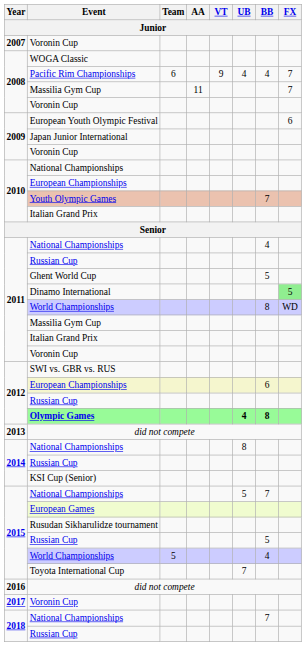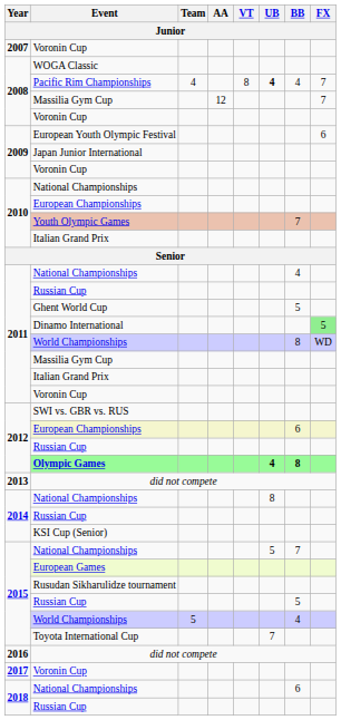Pacific Rim Championships | Team: 6 -> 4
Pacific Rim Championships | VT: 9 -> 8
Pacific Rim Championships | UB: normal -> bold
2008 / Massilia Gym Cup | AA: 11 -> 12
2018 / National Championships | BB: 7 -> 6
